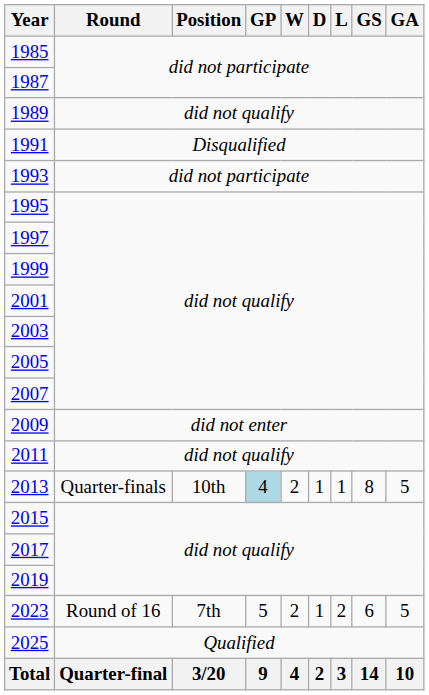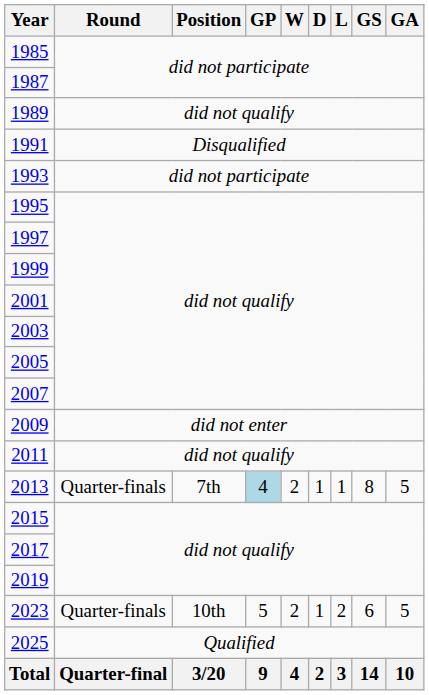2013 | Position: 10th -> 7th
2023 | Round: Round of 16 -> Quarter-finals
2023 | Position: 7th -> 10th
